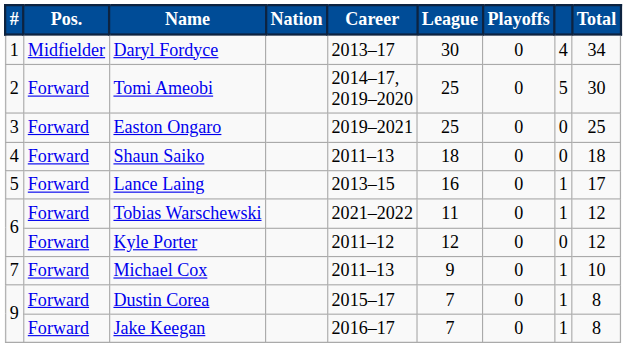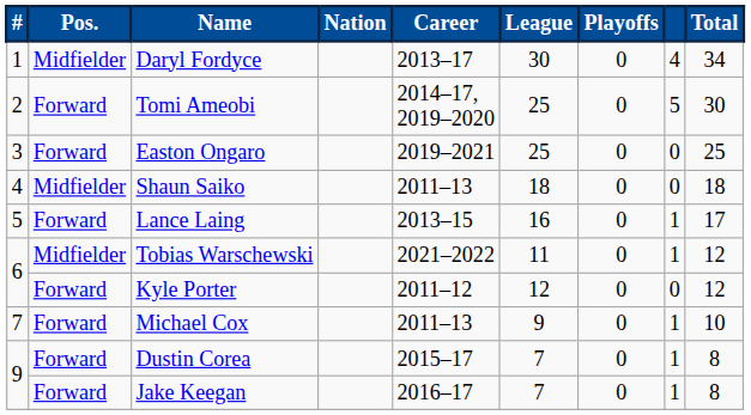Shaun Saiko | Pos.: Forward -> Midfielder
Tobias Warschewski | Pos.: Forward -> Midfielder
